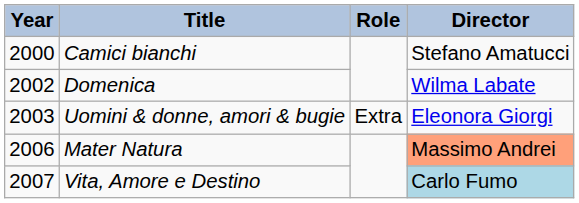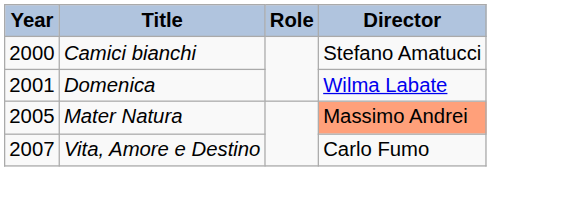Domenica | Year: 2002 -> 2001
- row: 2003 | Uomini & donne, amori & bugie | Extra | Eleonora Giorgi
Mater Natura | Year: 2006 -> 2005
Vita, Amore e Destino | Director: lightblue background -> no background
